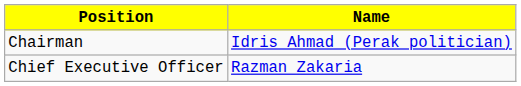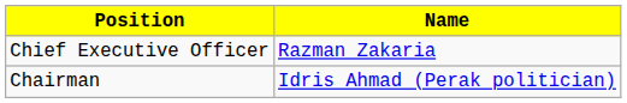rows swapped: Chairman <-> Chief Executive Officer
